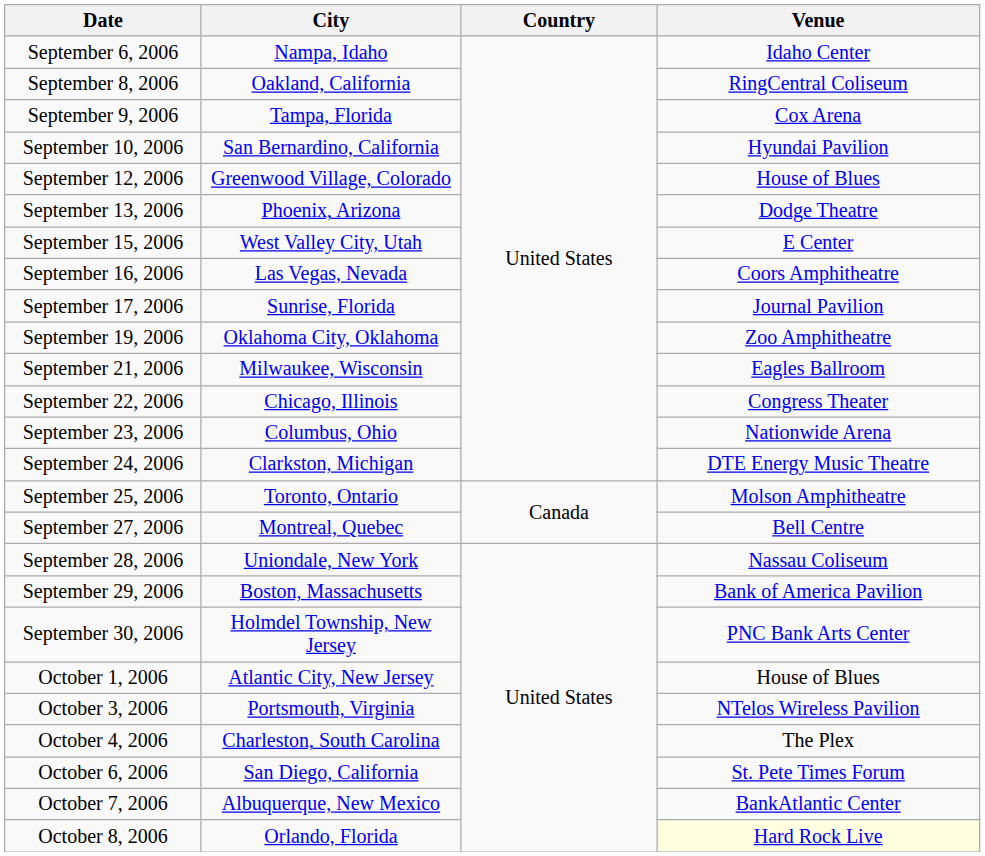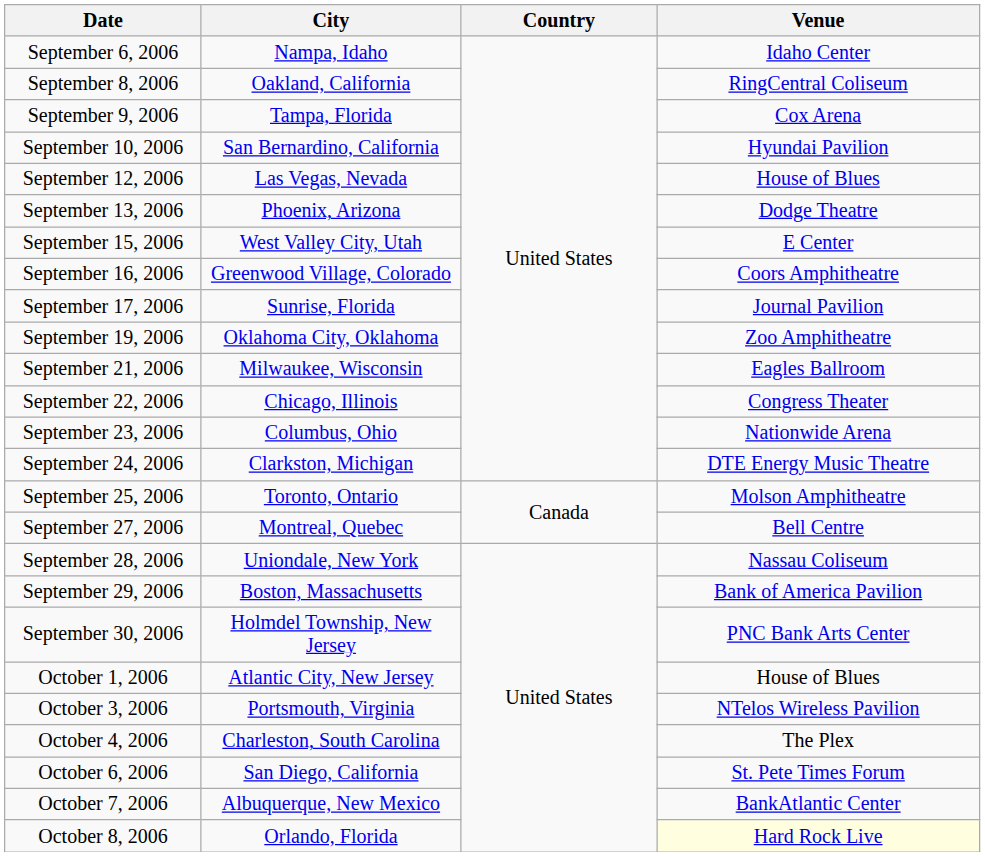September 12, 2006 | City: Greenwood Village, Colorado -> Las Vegas, Nevada
September 16, 2006 | City: Las Vegas, Nevada -> Greenwood Village, Colorado
